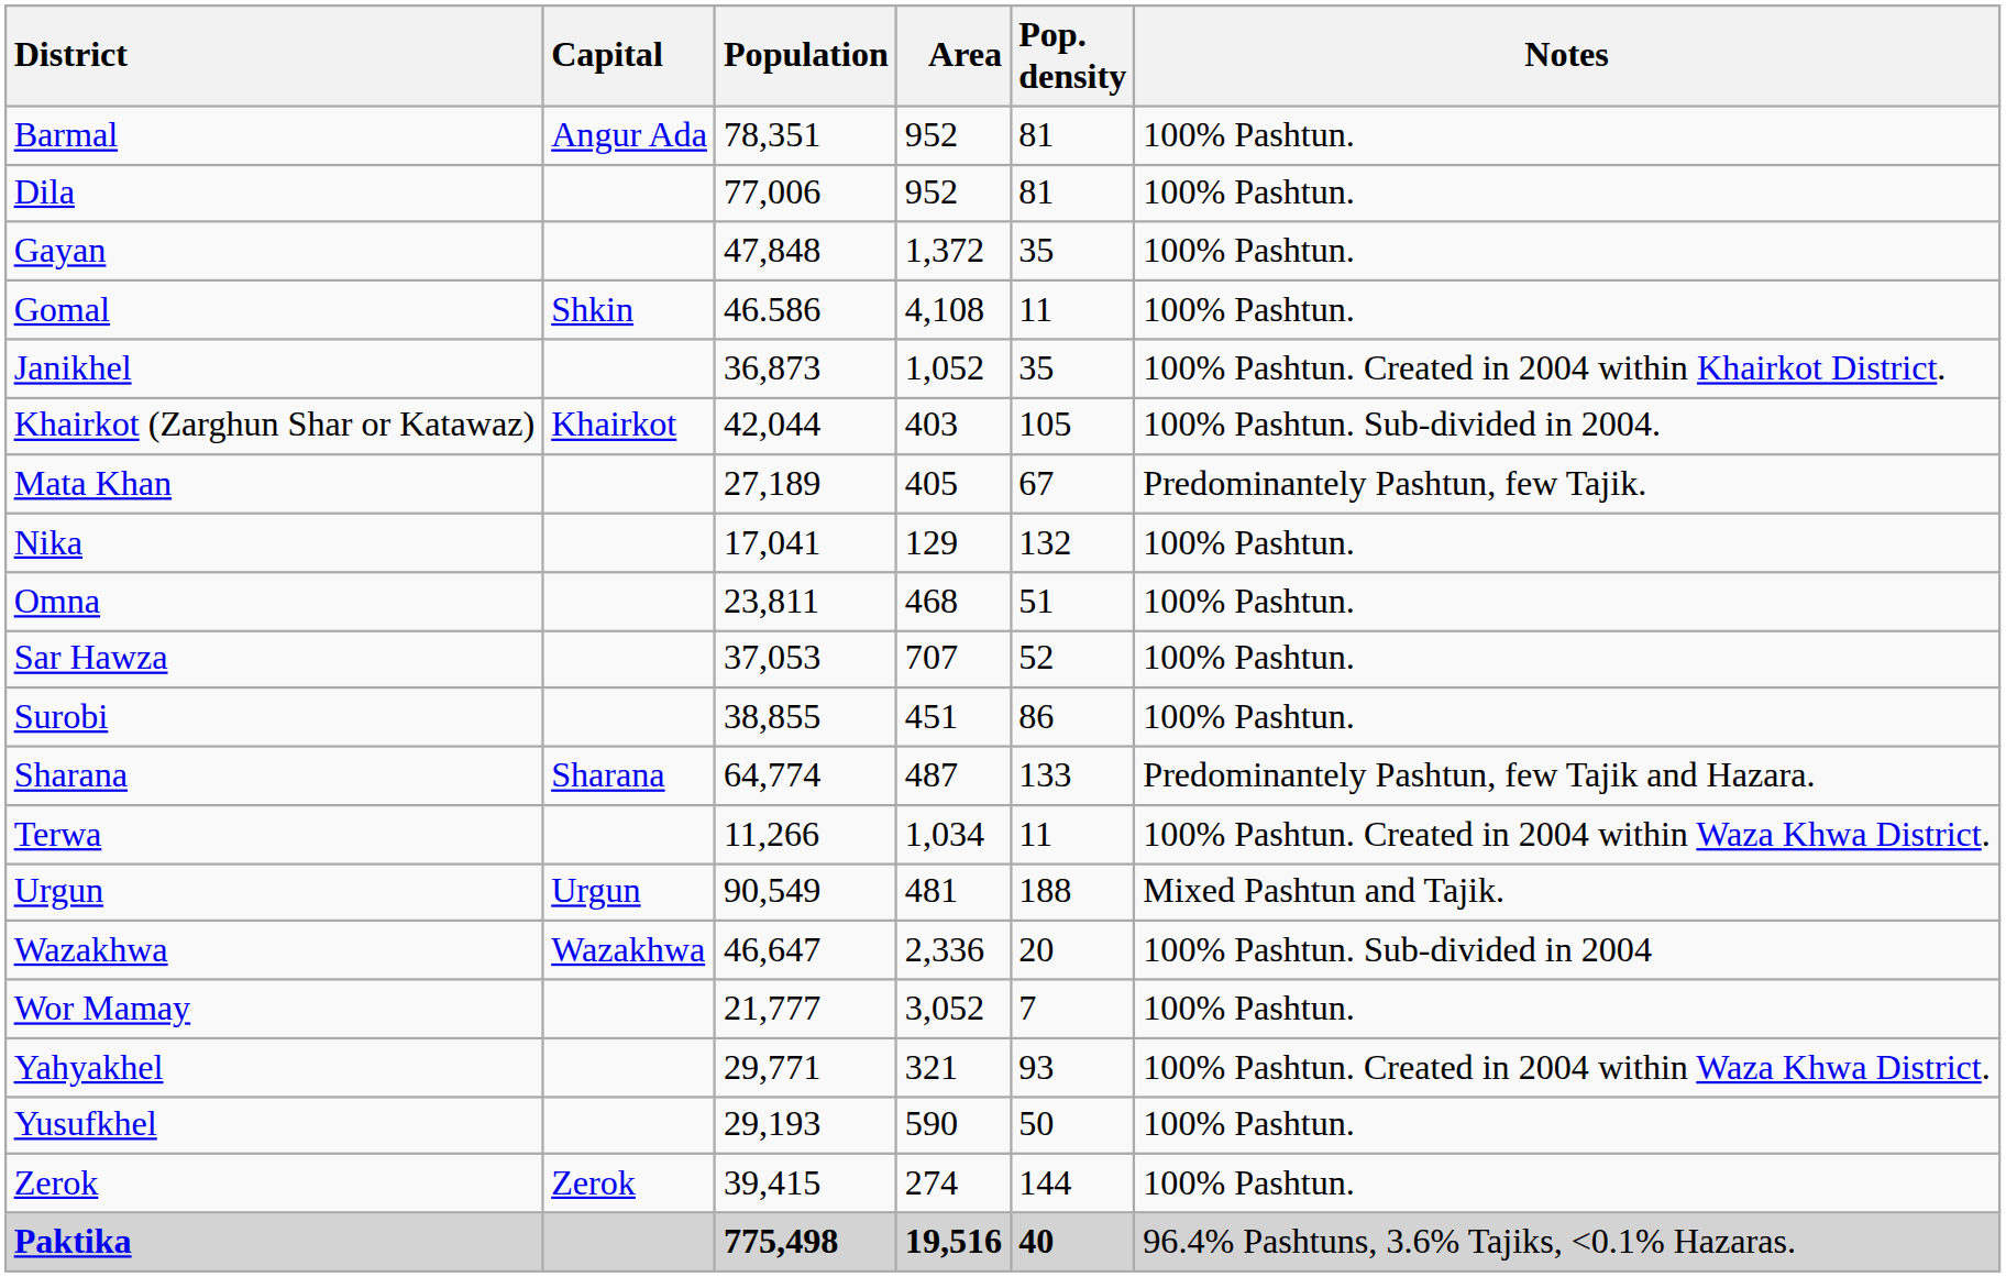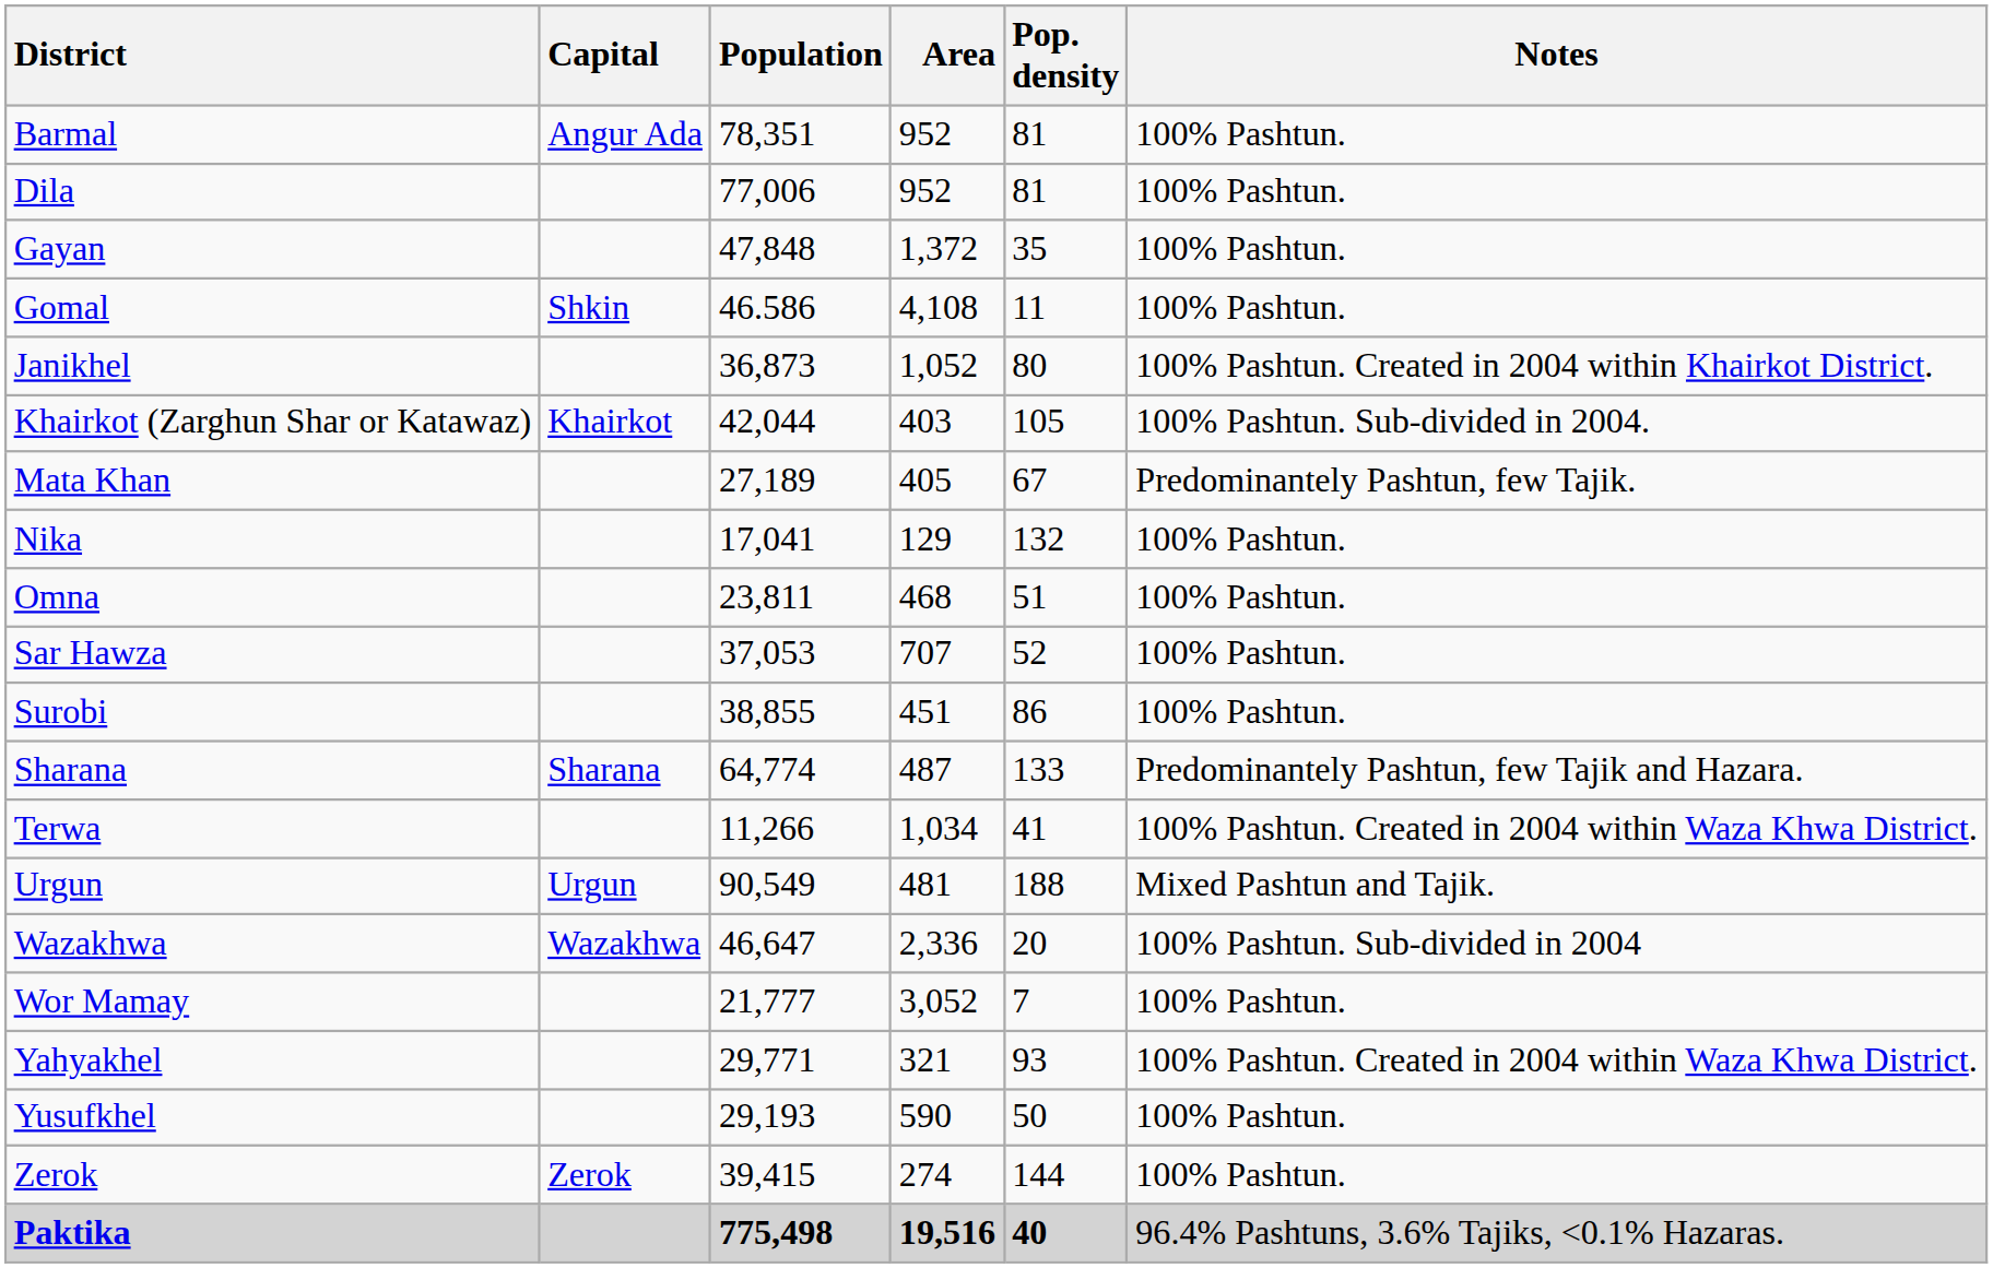Janikhel | Pop. density: 35 -> 80
Terwa | Pop. density: 11 -> 41
